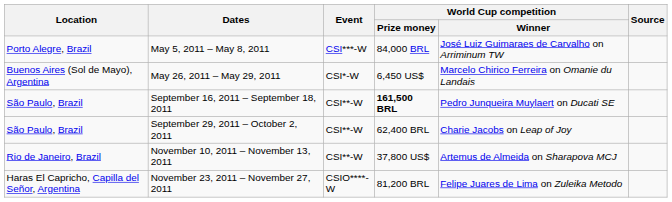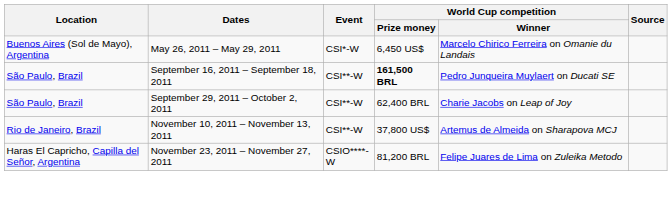- row: Porto Alegre, Brazil | May 5, 2011 – May 8, 2011 | CSI***-W | 84,000 BRL | José Luiz Guimaraes de Carvalho on Arriminum TW
